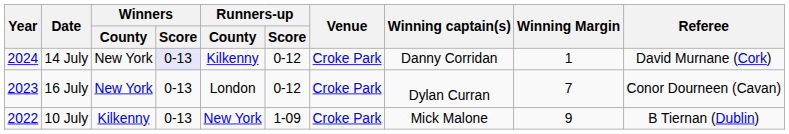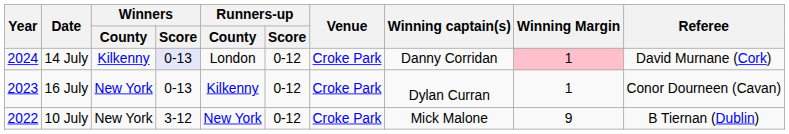14 July | Winners / County: New York -> Kilkenny
14 July | Runners-up / County: Kilkenny -> London
14 July | Winning Margin: no background -> pink background
16 July | Runners-up / County: London -> Kilkenny
16 July | Winning Margin: 7 -> 1
10 July | Winners / County: Kilkenny -> New York
10 July | Winners / Score: 0-13 -> 3-12
10 July | Runners-up / Score: 1-09 -> 0-12
